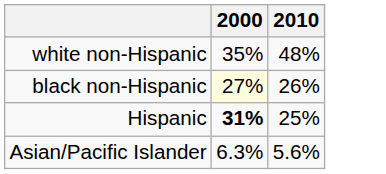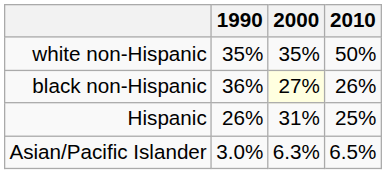+ column: 1990 | 35% | 36% | 26% | 3.0%
white non-Hispanic | 2010: 48% -> 50%
Hispanic | 2000: bold -> normal
Asian/Pacific Islander | 2010: 5.6% -> 6.5%
